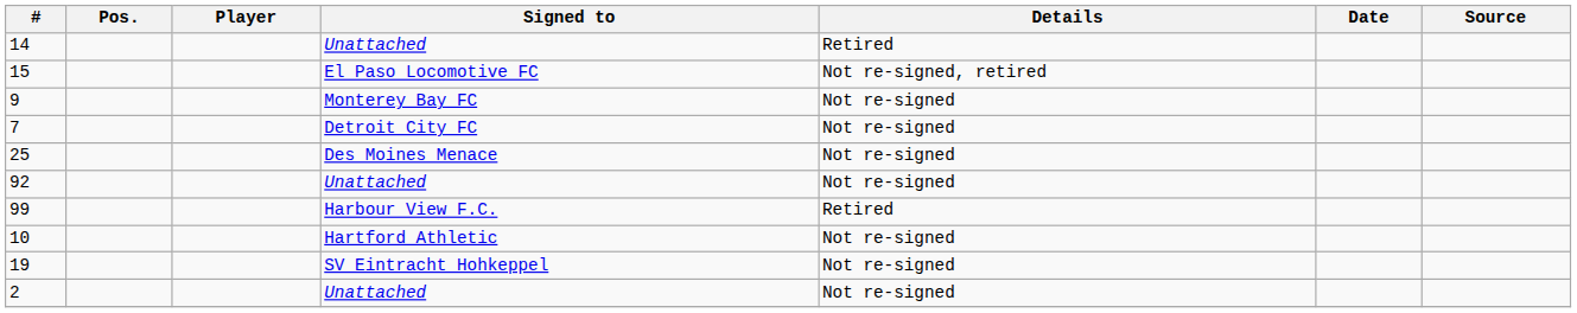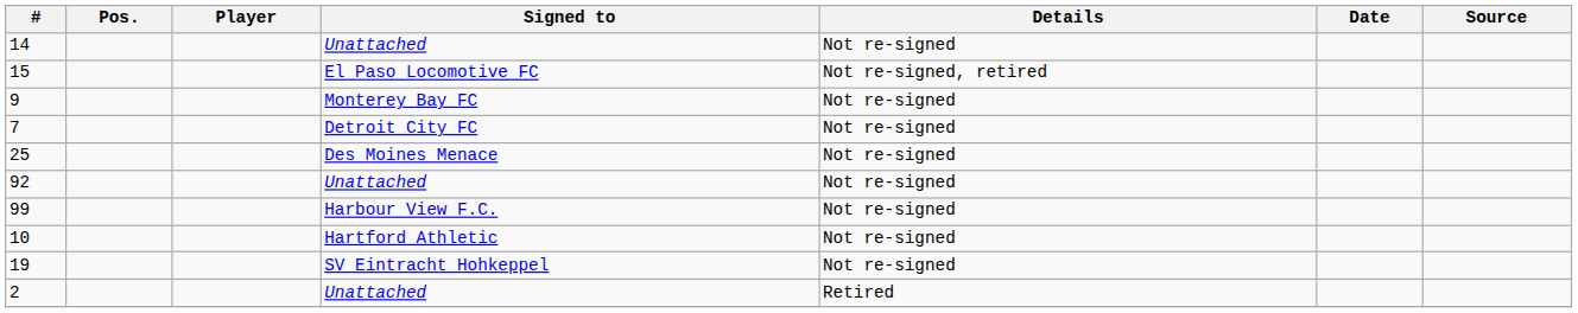14 | Details: Retired -> Not re-signed
99 | Details: Retired -> Not re-signed
2 | Details: Not re-signed -> Retired
